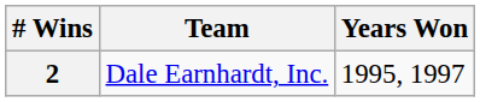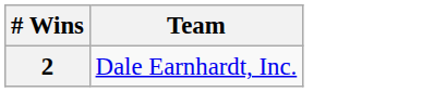- column: Years Won | 1995, 1997
